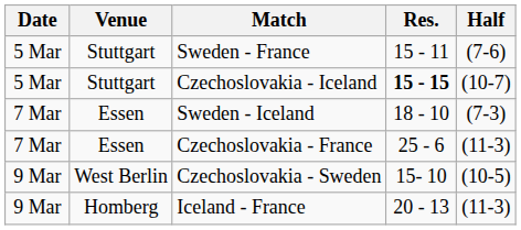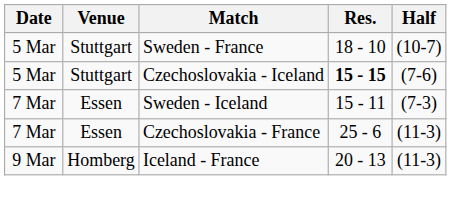Sweden - France | Res.: 15 - 11 -> 18 - 10
Sweden - France | Half: (7-6) -> (10-7)
Czechoslovakia - Iceland | Half: (10-7) -> (7-6)
Sweden - Iceland | Res.: 18 - 10 -> 15 - 11
- row: 9 Mar | West Berlin | Czechoslovakia - Sweden | 15- 10 | (10-5)
